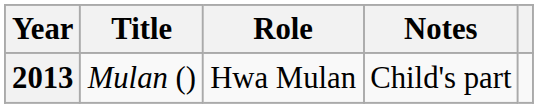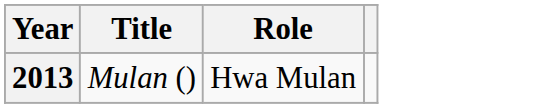- column: Notes | Child's part
